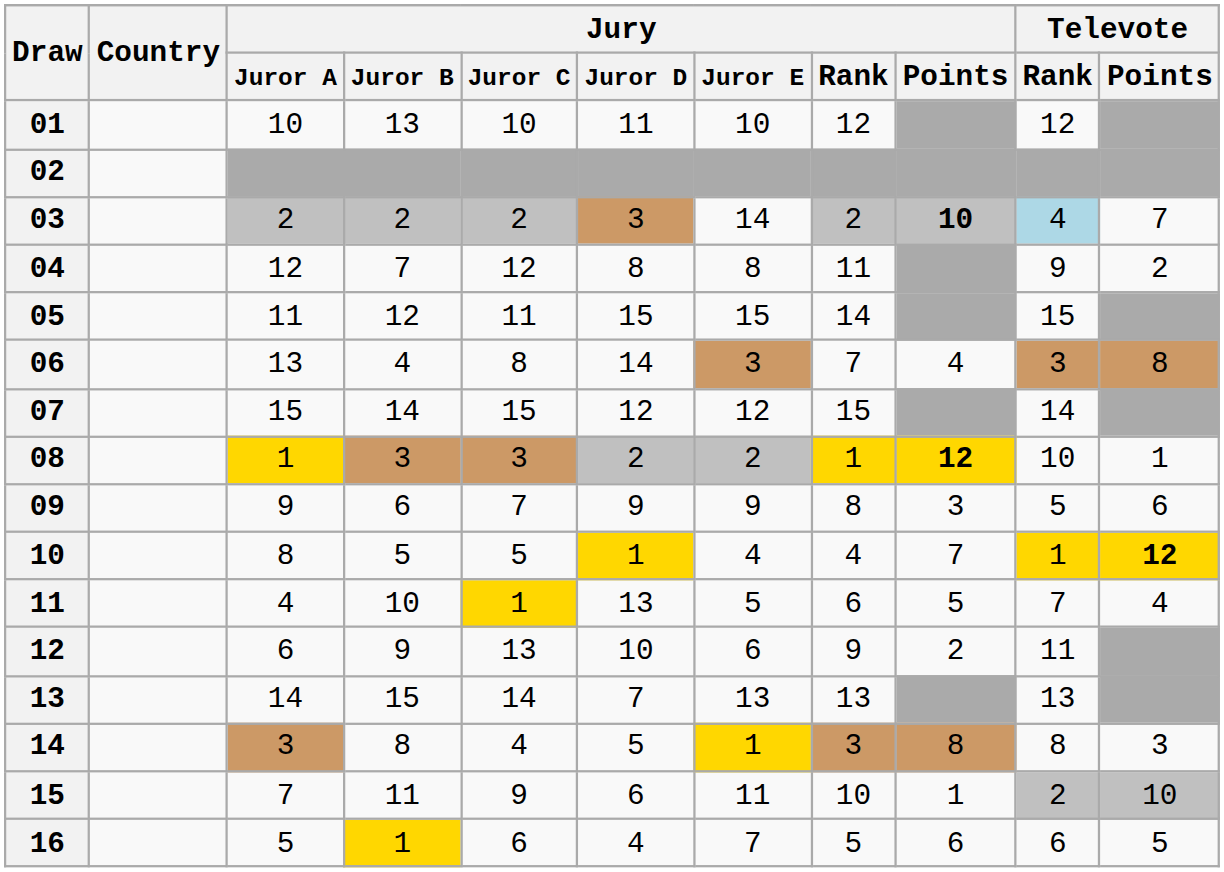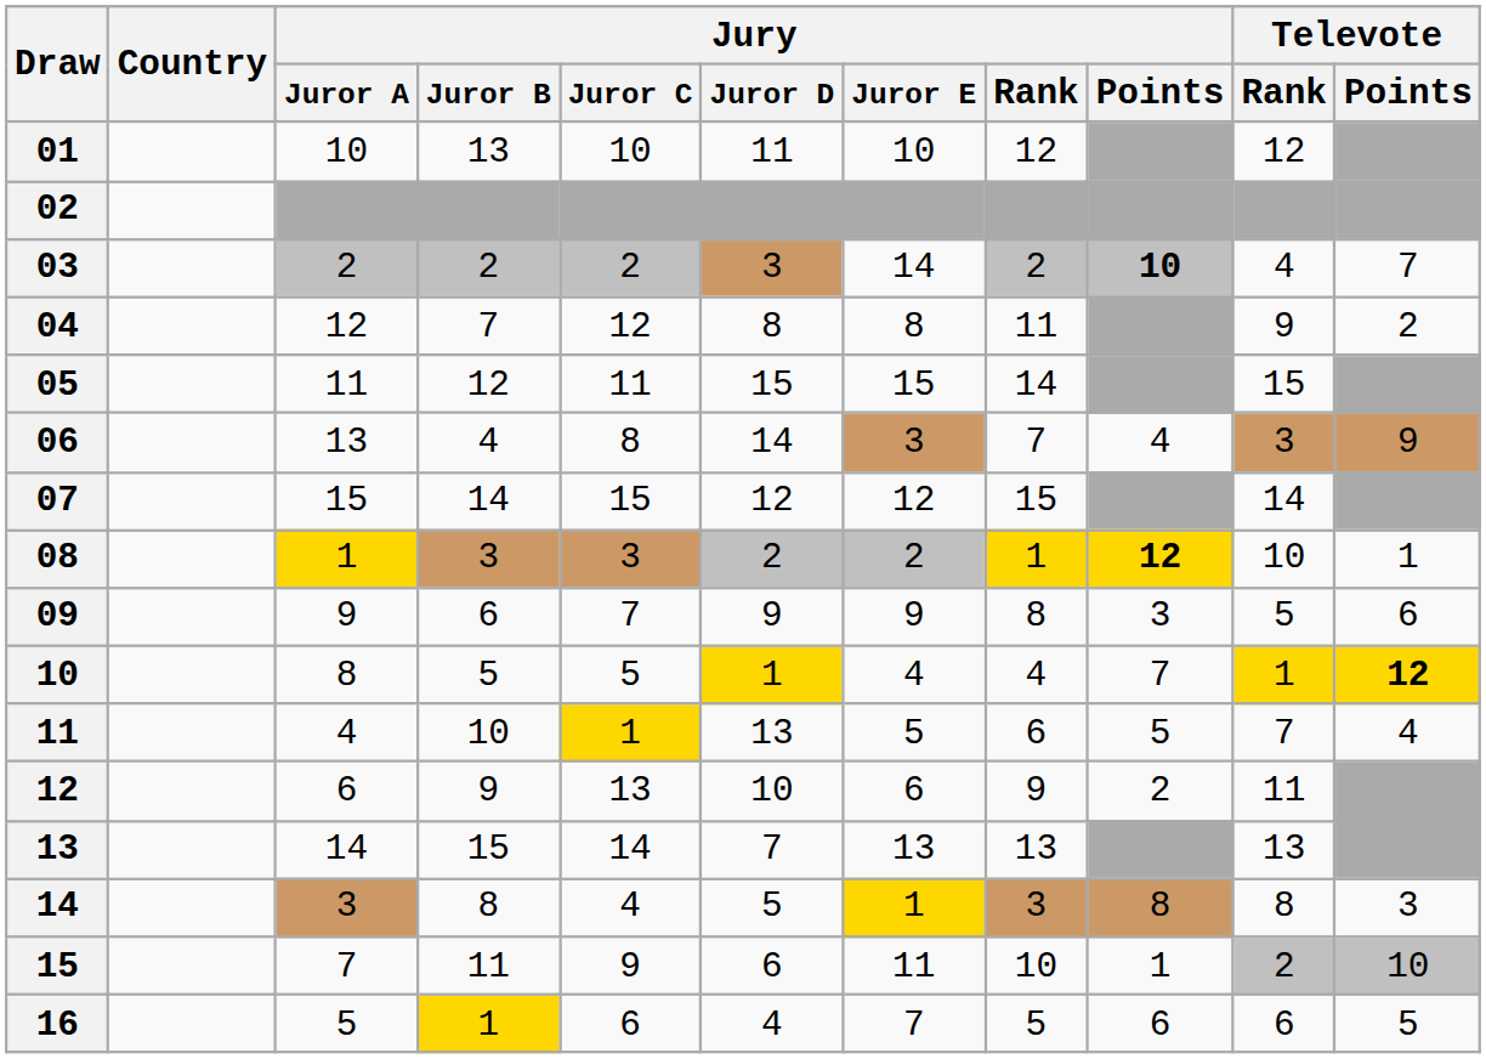03 | Televote / Rank: lightblue background -> no background
06 | Televote / Points: 8 -> 9
